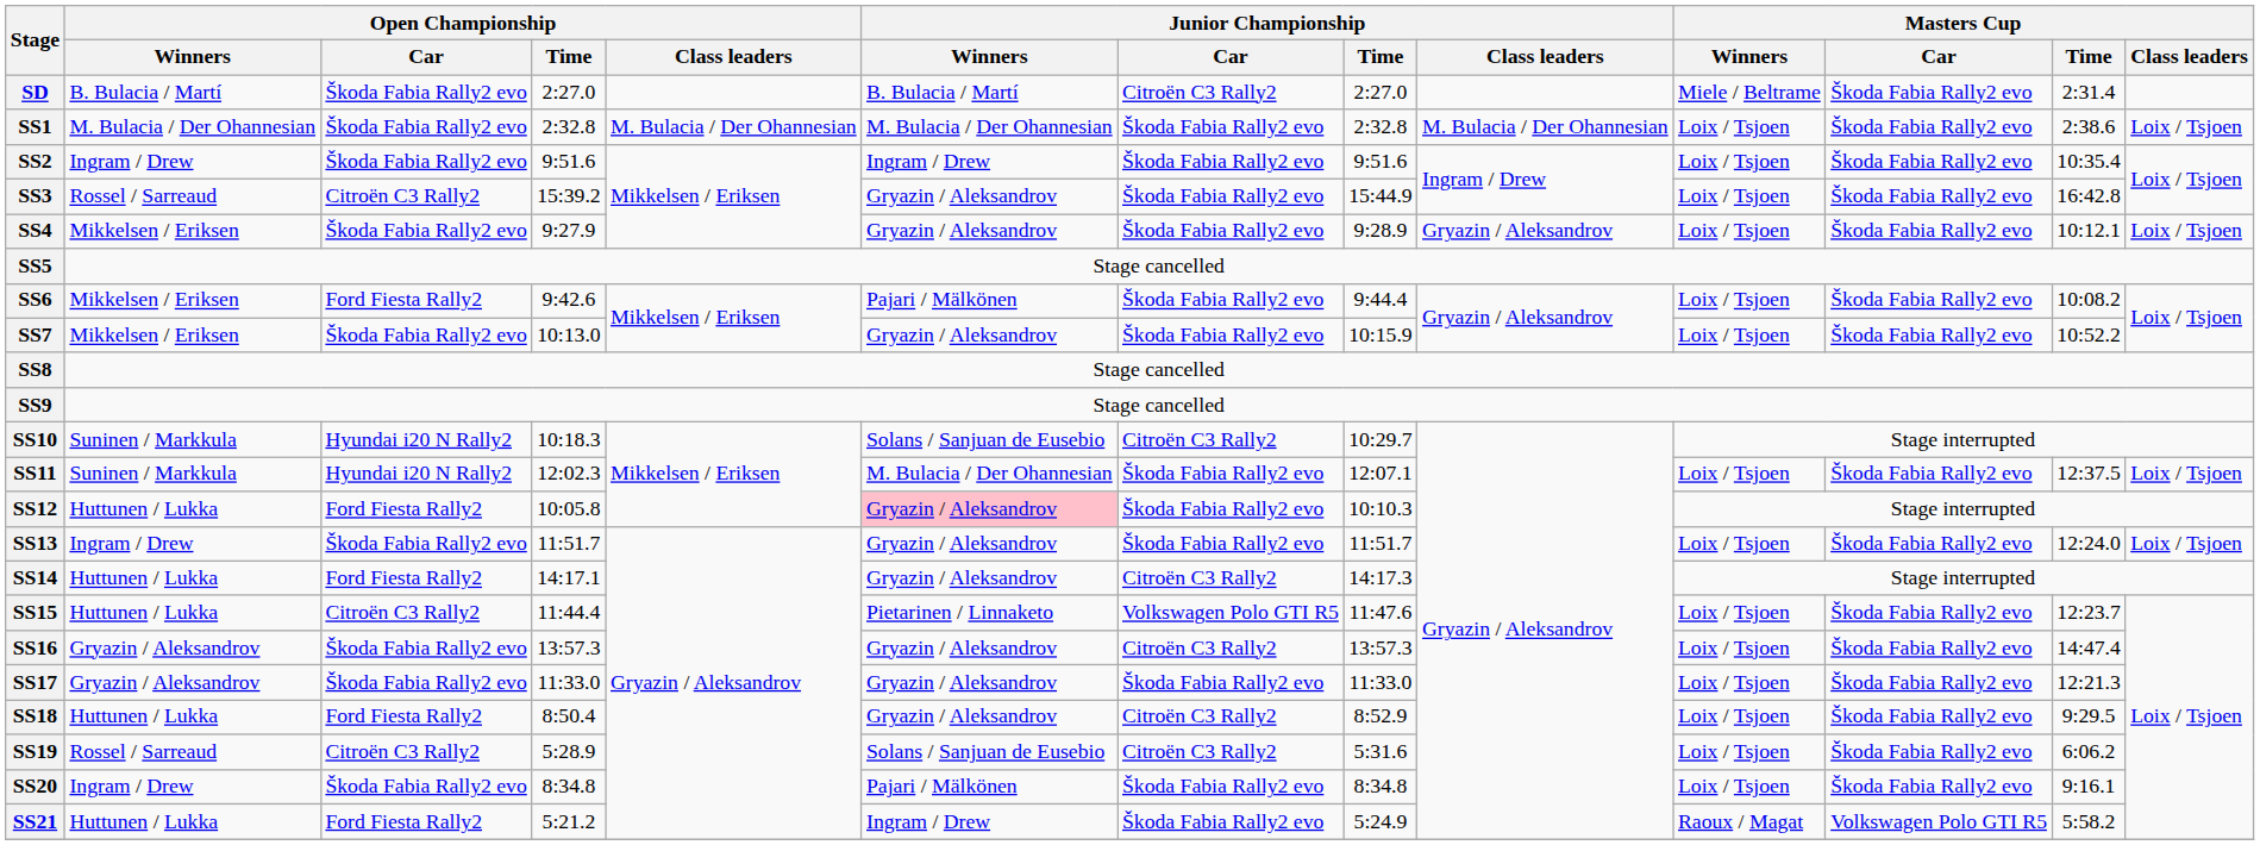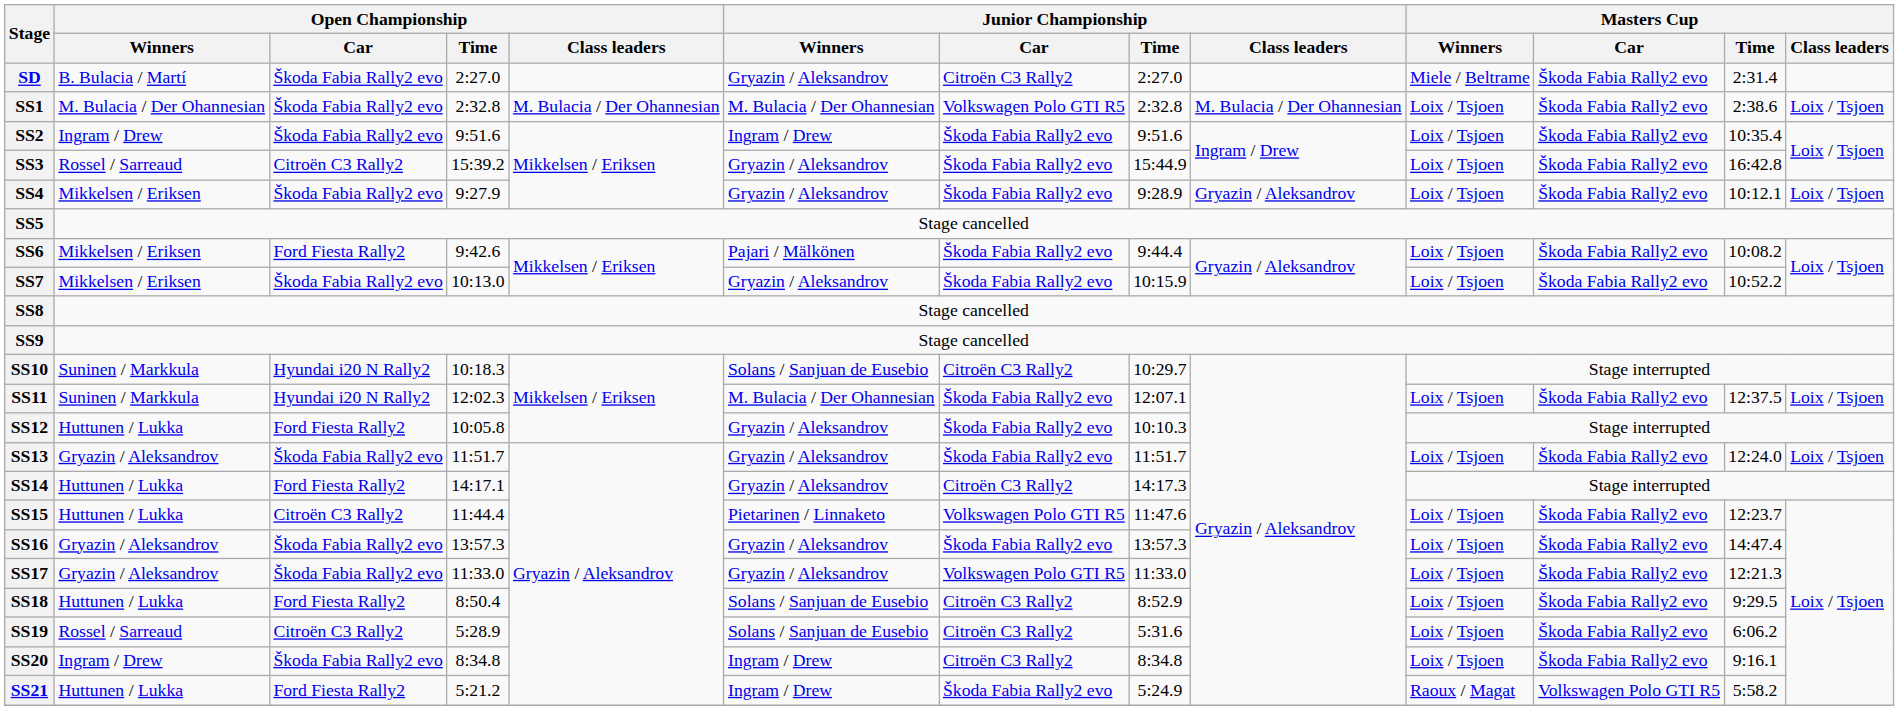SD | Junior Championship / Winners: B. Bulacia / Martí -> Gryazin / Aleksandrov
SS1 | Junior Championship / Car: Škoda Fabia Rally2 evo -> Volkswagen Polo GTI R5
SS12 | Junior Championship / Winners: pink background -> no background
SS13 | Open Championship / Winners: Ingram / Drew -> Gryazin / Aleksandrov
SS16 | Junior Championship / Car: Citroën C3 Rally2 -> Škoda Fabia Rally2 evo
SS17 | Junior Championship / Car: Škoda Fabia Rally2 evo -> Volkswagen Polo GTI R5
SS18 | Junior Championship / Winners: Gryazin / Aleksandrov -> Solans / Sanjuan de Eusebio
SS20 | Junior Championship / Winners: Pajari / Mälkönen -> Ingram / Drew
SS20 | Junior Championship / Car: Škoda Fabia Rally2 evo -> Citroën C3 Rally2
